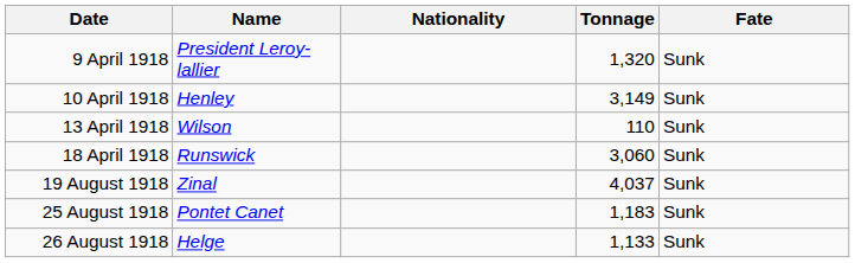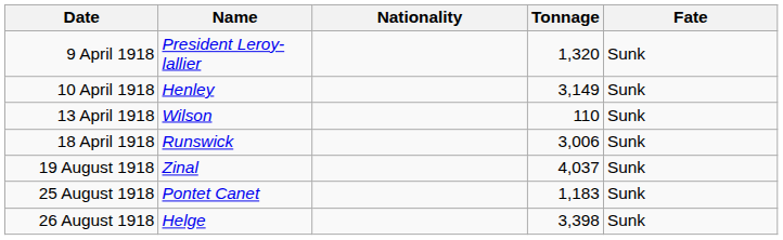18 April 1918 | Tonnage: 3,060 -> 3,006
26 August 1918 | Tonnage: 1,133 -> 3,398
